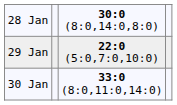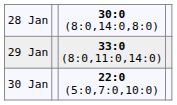29 Jan | column 3: 22:0 (5:0,7:0,10:0) -> 33:0 (8:0,11:0,14:0)
30 Jan | column 3: 33:0 (8:0,11:0,14:0) -> 22:0 (5:0,7:0,10:0)
